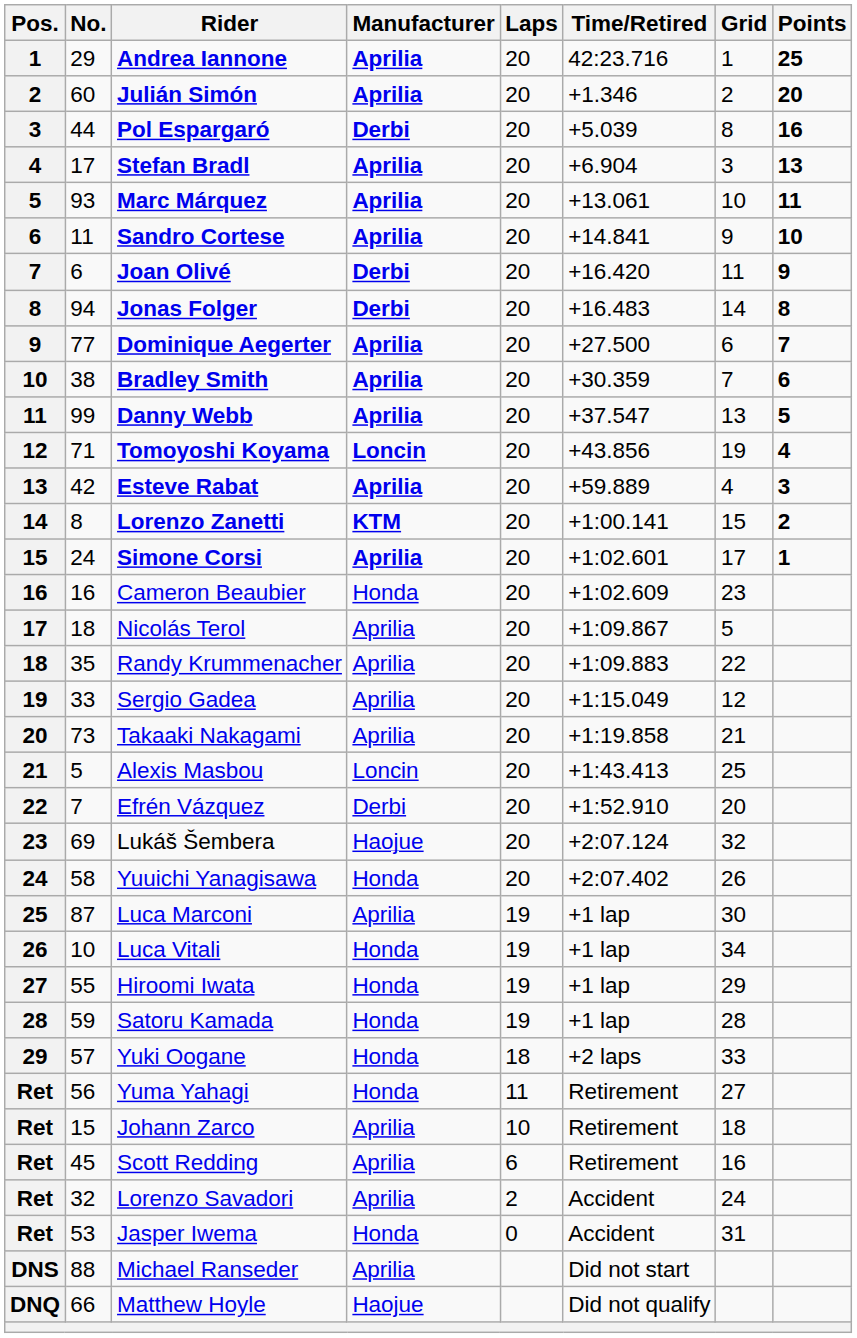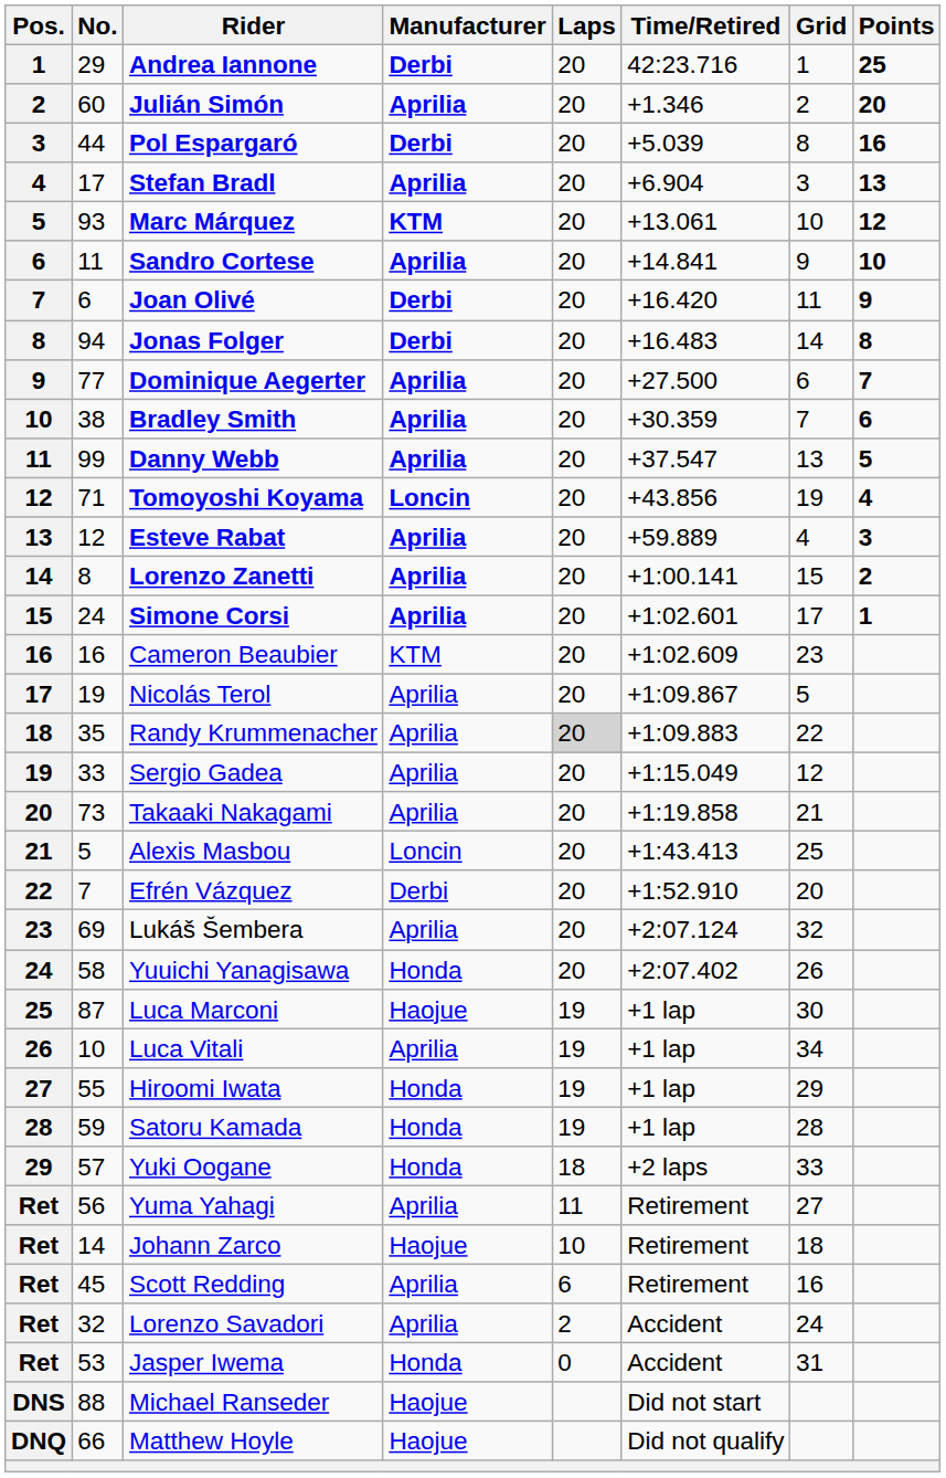Andrea Iannone | Manufacturer: Aprilia -> Derbi
Marc Márquez | Manufacturer: Aprilia -> KTM
Marc Márquez | Points: 11 -> 12
Esteve Rabat | No.: 42 -> 12
Lorenzo Zanetti | Manufacturer: KTM -> Aprilia
Cameron Beaubier | Manufacturer: Honda -> KTM
Nicolás Terol | No.: 18 -> 19
Randy Krummenacher | Laps: no background -> lightgrey background
Lukáš Šembera | Manufacturer: Haojue -> Aprilia
Luca Marconi | Manufacturer: Aprilia -> Haojue
Luca Vitali | Manufacturer: Honda -> Aprilia
Yuma Yahagi | Manufacturer: Honda -> Aprilia
Johann Zarco | No.: 15 -> 14
Johann Zarco | Manufacturer: Aprilia -> Haojue
Michael Ranseder | Manufacturer: Aprilia -> Haojue
